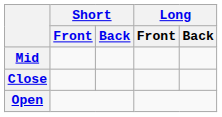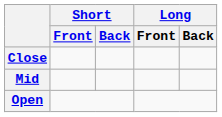rows swapped: Close <-> Mid
